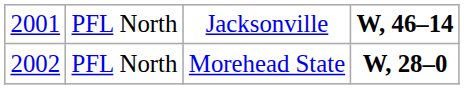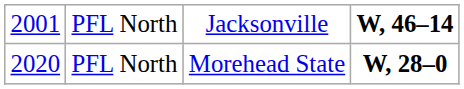PFL North / Morehead State | column 1: 2002 -> 2020
